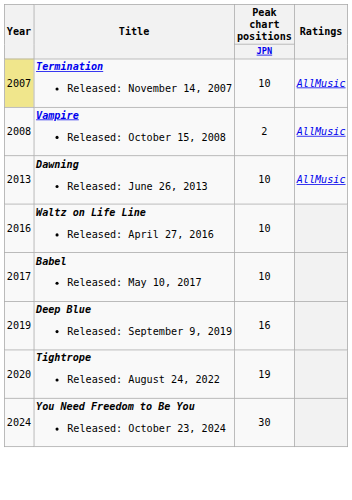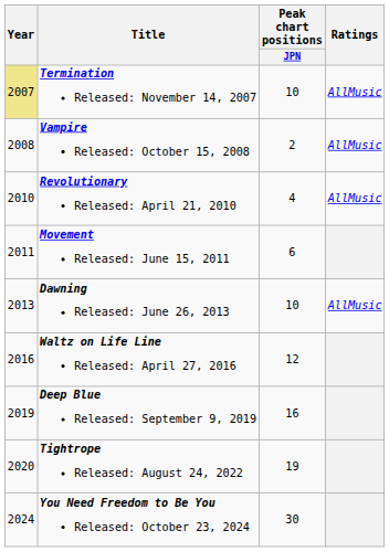+ row: 2010 | Revolutionary Released: April 21, 2010 | 4 | AllMusic
+ row: 2011 | Movement Released: June 15, 2011 | 6
Waltz on Life Line Released: April 27, 2016 | Peak chart positions / JPN: 10 -> 12
- row: 2017 | Babel Released: May 10, 2017 | 10
